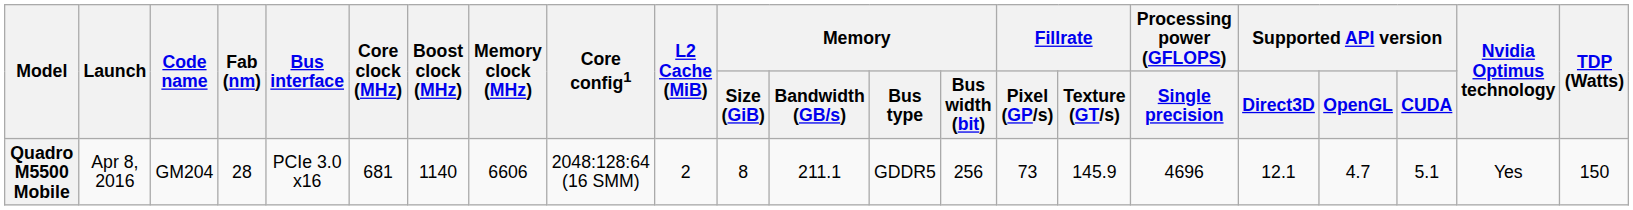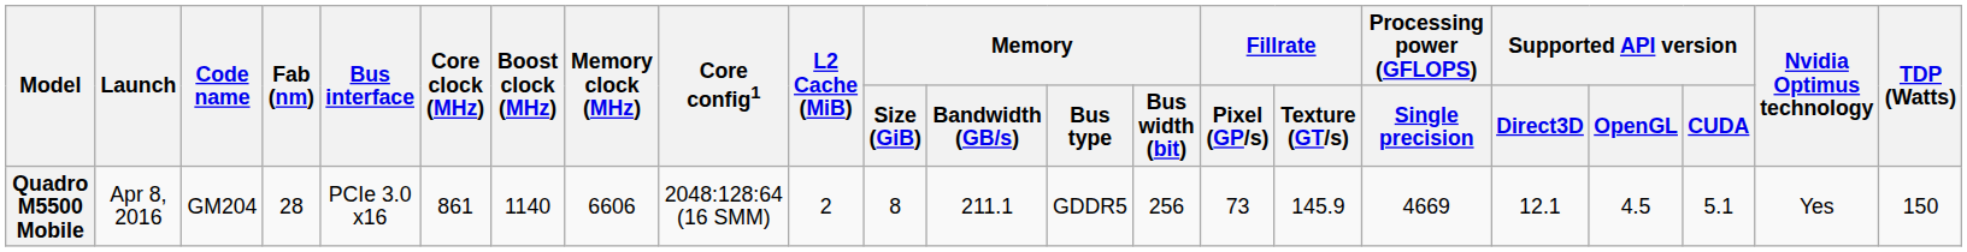Quadro M5500 Mobile | Core clock (MHz): 681 -> 861
Quadro M5500 Mobile | Processing power (GFLOPS) / Single precision: 4696 -> 4669
Quadro M5500 Mobile | Supported API version / OpenGL: 4.7 -> 4.5
